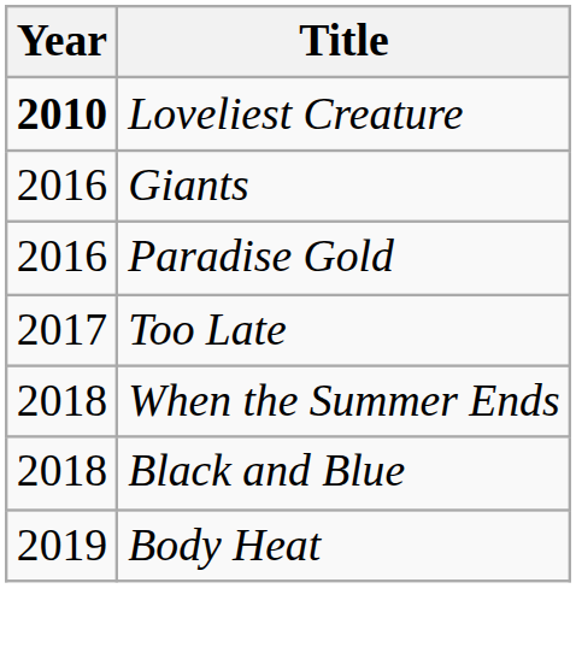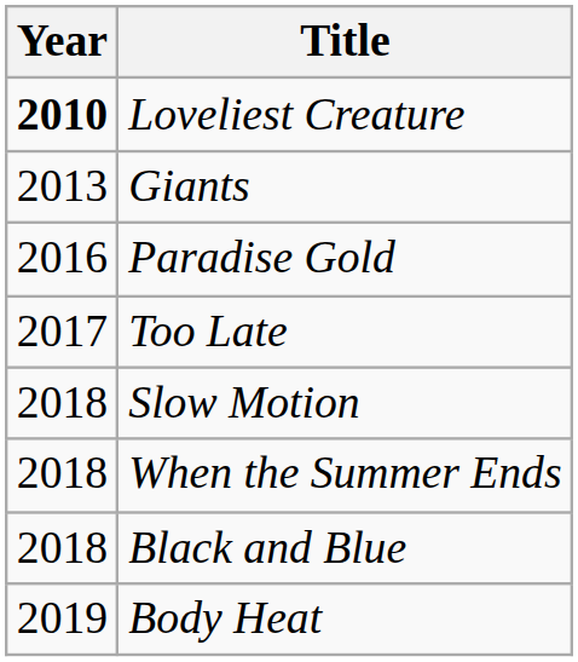Giants | Year: 2016 -> 2013
+ row: 2018 | Slow Motion
